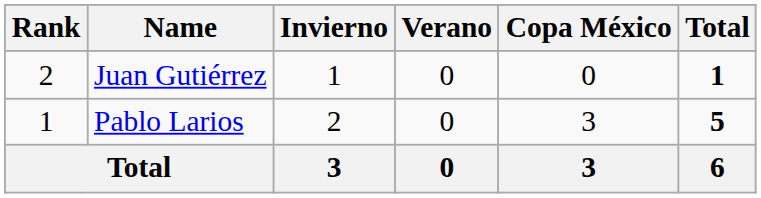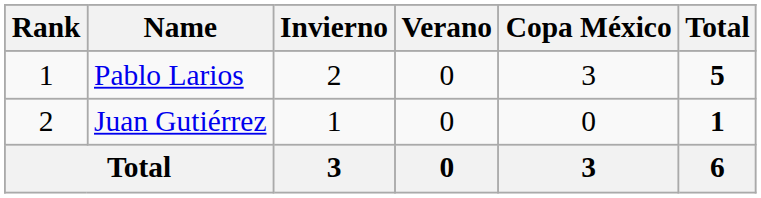rows swapped: Pablo Larios <-> Juan Gutiérrez
